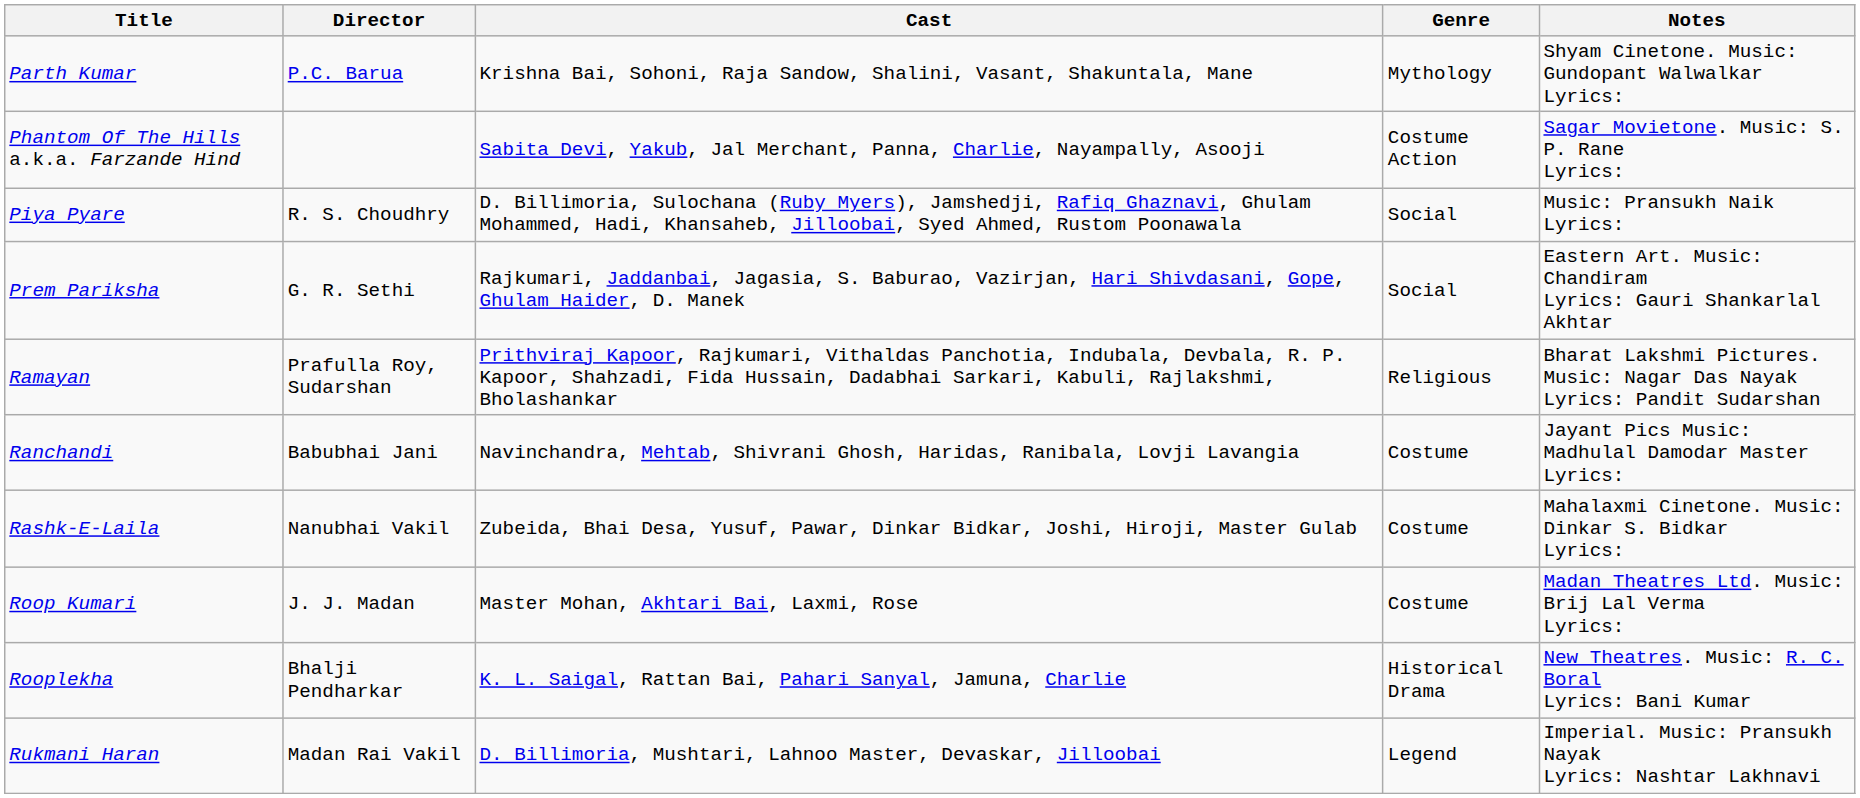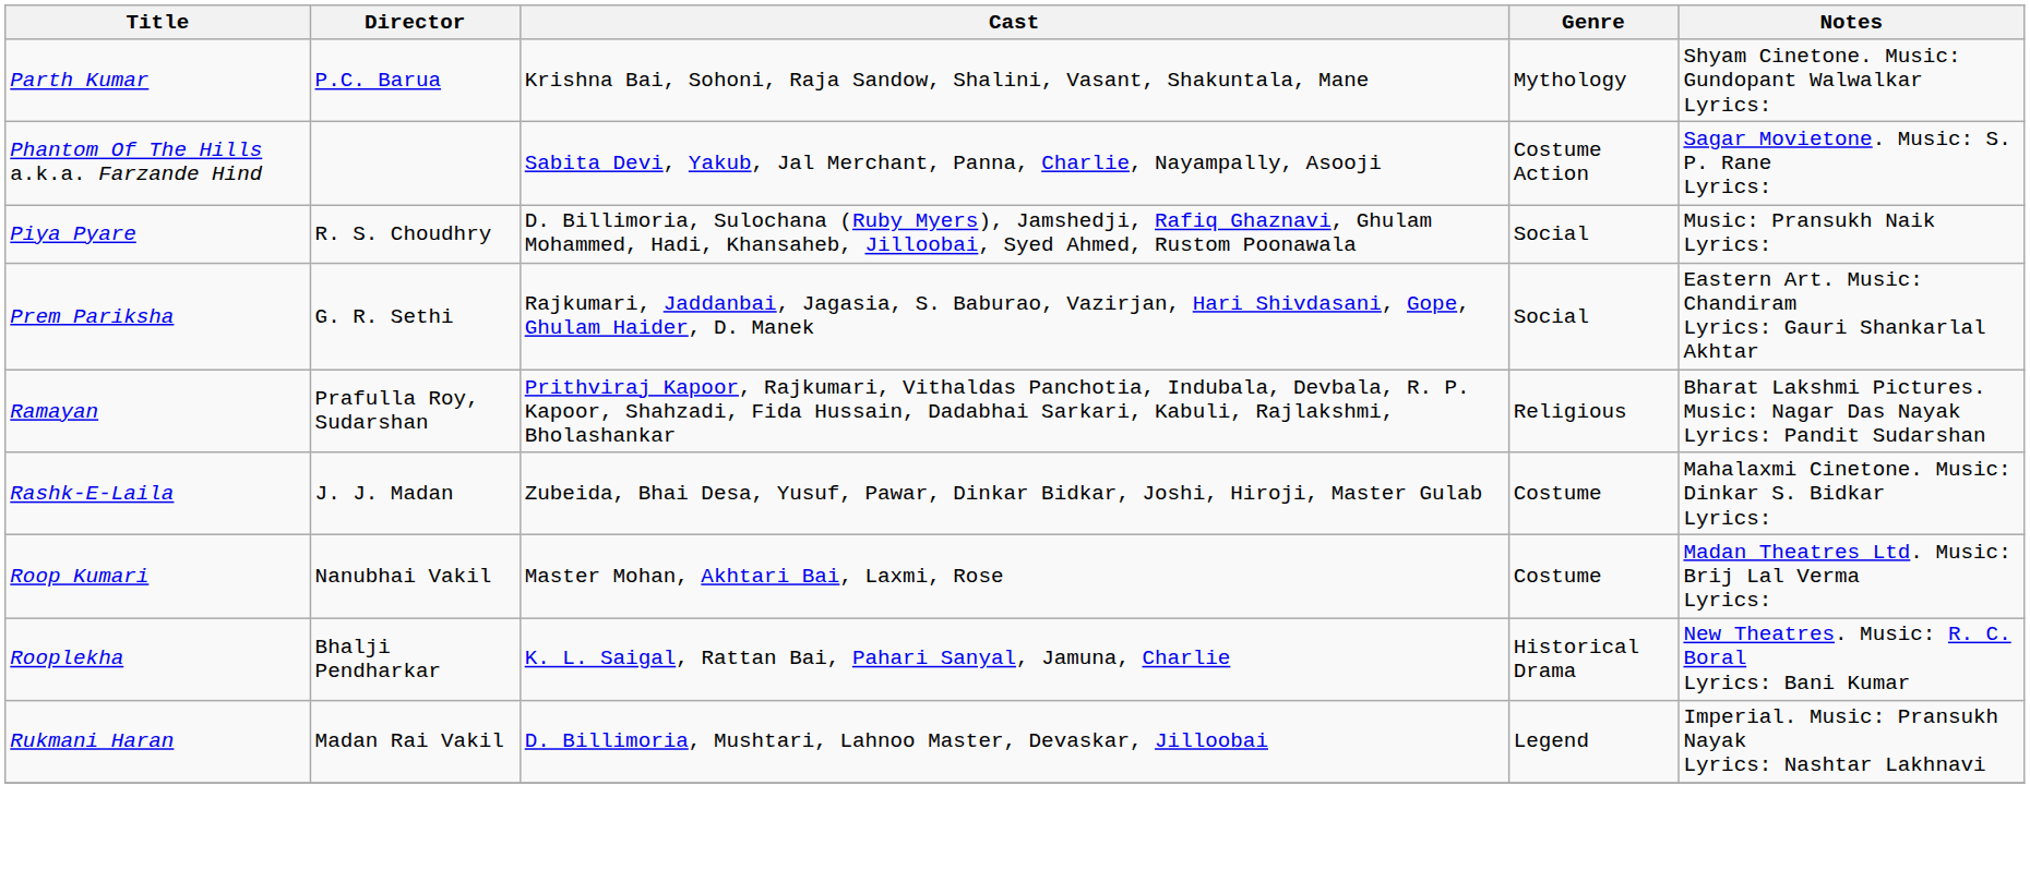- row: Ranchandi | Babubhai Jani | Navinchandra, Mehtab, Shivrani Ghosh, Haridas, Ranibala, Lovji Lavangia | Costume | Jayant Pics Music: Madhulal Damodar Master Lyrics:
Rashk-E-Laila | Director: Nanubhai Vakil -> J. J. Madan
Roop Kumari | Director: J. J. Madan -> Nanubhai Vakil
